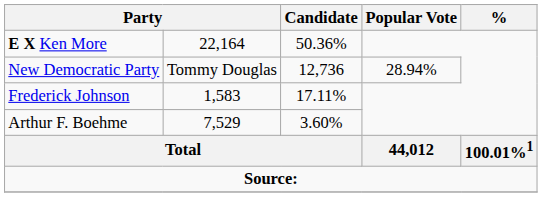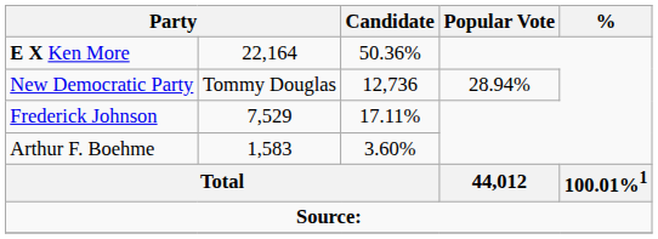Frederick Johnson | column 2: 1,583 -> 7,529
Arthur F. Boehme | column 2: 7,529 -> 1,583
